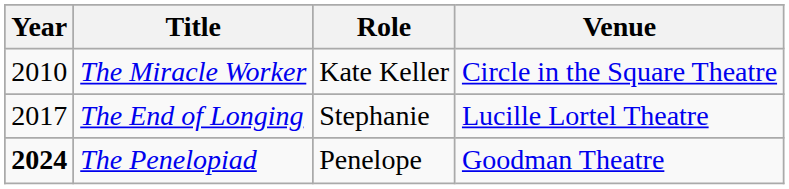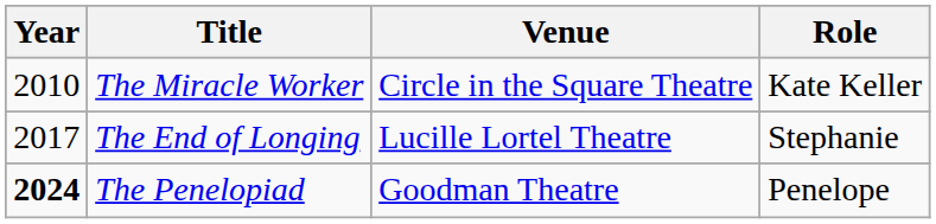columns swapped: Role <-> Venue
